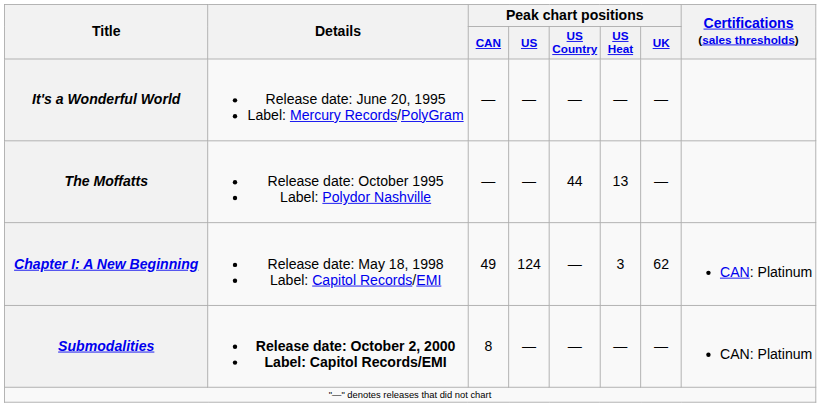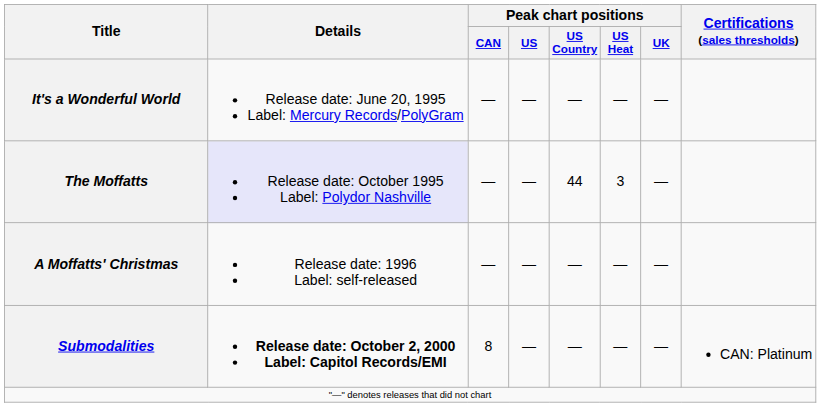The Moffatts | Details: no background -> lavender background
The Moffatts | Peak chart positions / US Heat: 13 -> 3
+ row: A Moffatts' Christmas | Release date: 1996 Label: self-released | — | — | — | — | —
- row: Chapter I: A New Beginning | Release date: May 18, 1998 Label: Capitol Records/EMI | 49 | 124 | — | 3 | 62 | CAN: Platinum
